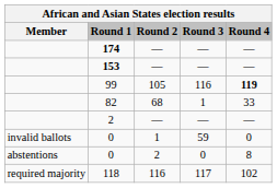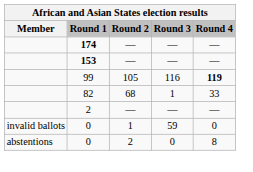- row: required majority | 118 | 116 | 117 | 102
